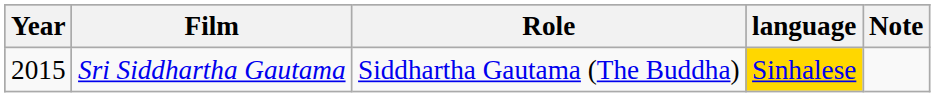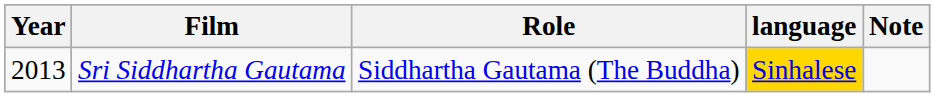Sri Siddhartha Gautama | Year: 2015 -> 2013
